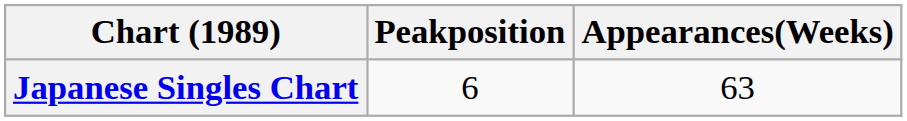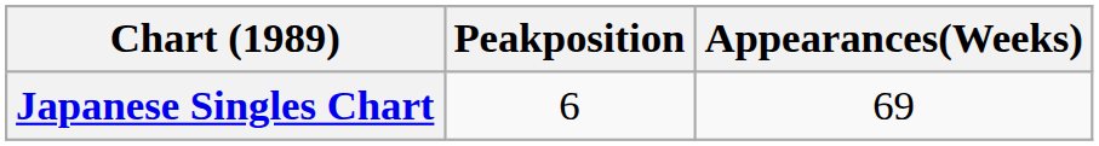Japanese Singles Chart | Appearances(Weeks): 63 -> 69
